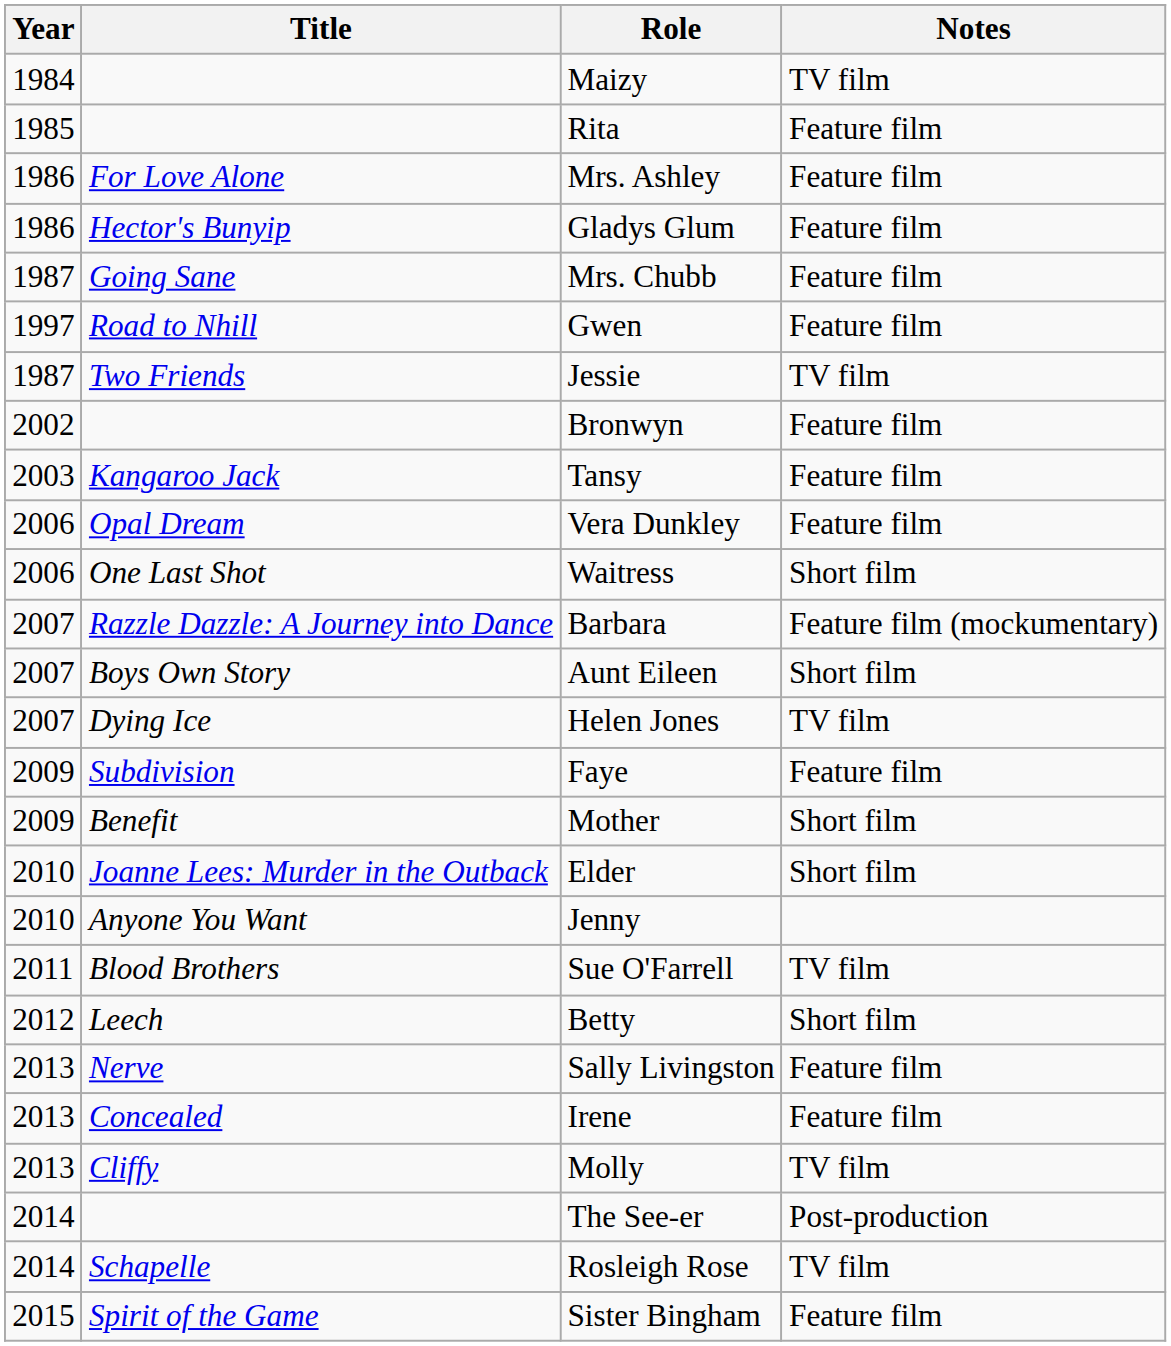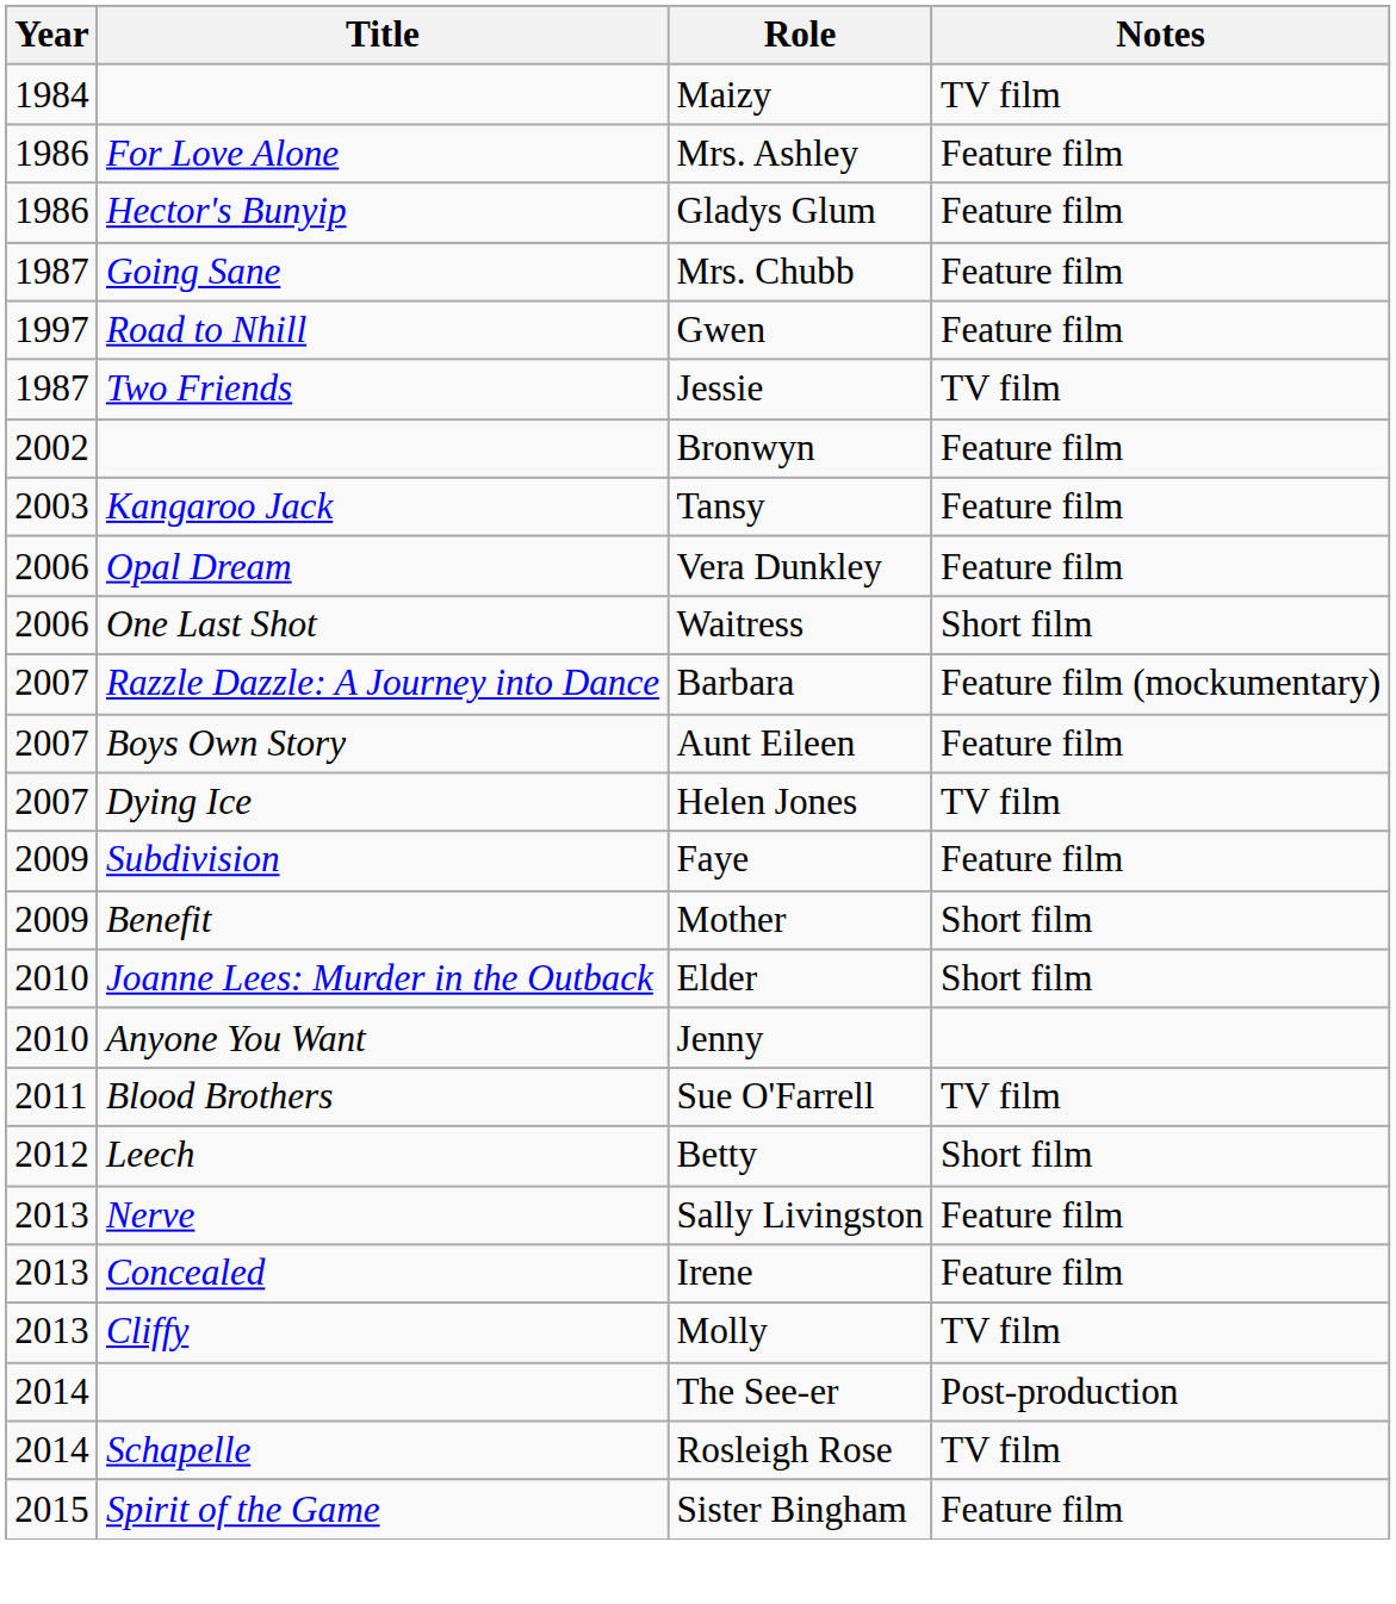- row: 1985 | Rita | Feature film
Aunt Eileen | Notes: Short film -> Feature film
